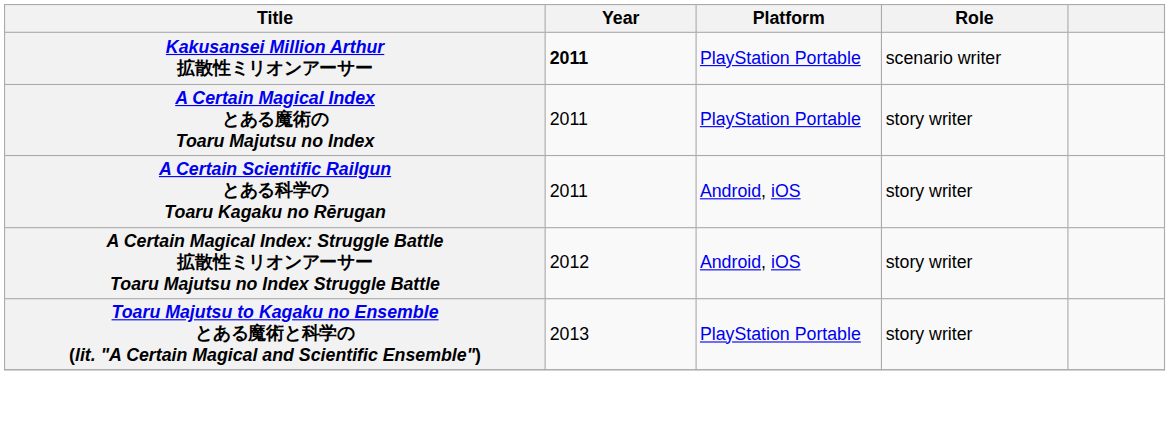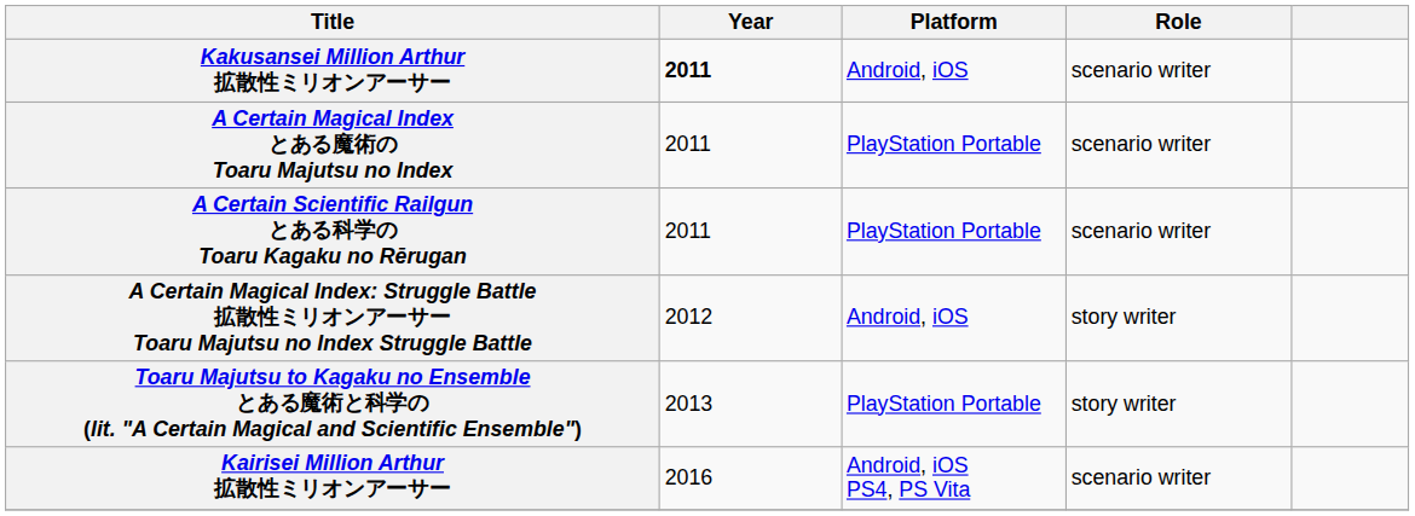Kakusansei Million Arthur 拡散性ミリオンアーサー | Platform: PlayStation Portable -> Android, iOS
A Certain Magical Index とある魔術の Toaru Majutsu no Index | Role: story writer -> scenario writer
A Certain Scientific Railgun とある科学の Toaru Kagaku no Rērugan | Platform: Android, iOS -> PlayStation Portable
A Certain Scientific Railgun とある科学の Toaru Kagaku no Rērugan | Role: story writer -> scenario writer
+ row: Kairisei Million Arthur 拡散性ミリオンアーサー | 2016 | Android, iOS PS4, PS Vita | scenario writer
